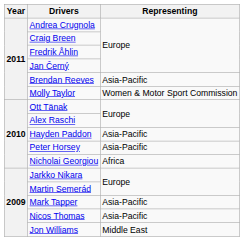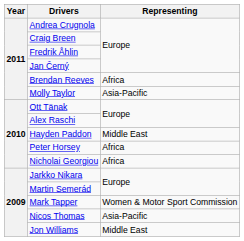Brendan Reeves | Representing: Asia-Pacific -> Africa
Molly Taylor | Representing: Women & Motor Sport Commission -> Asia-Pacific
Hayden Paddon | Representing: Asia-Pacific -> Middle East
Peter Horsey | Representing: Asia-Pacific -> Africa
Mark Tapper | Representing: Asia-Pacific -> Women & Motor Sport Commission
